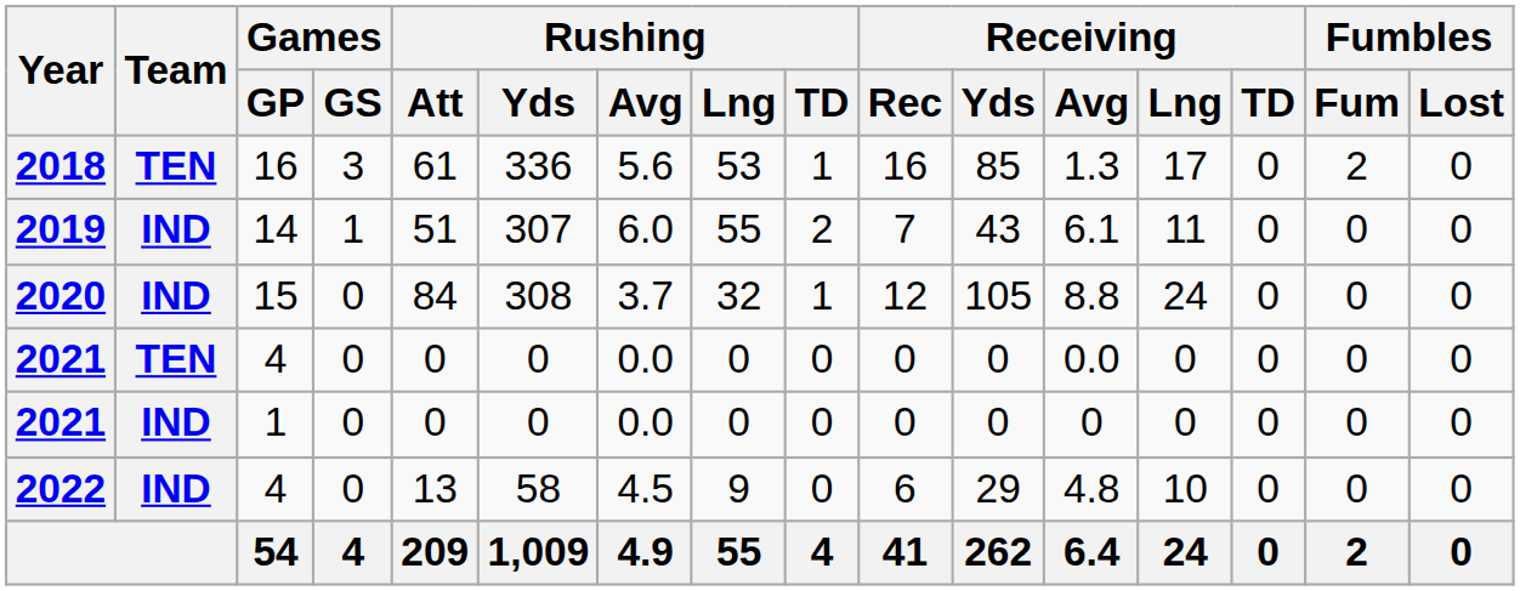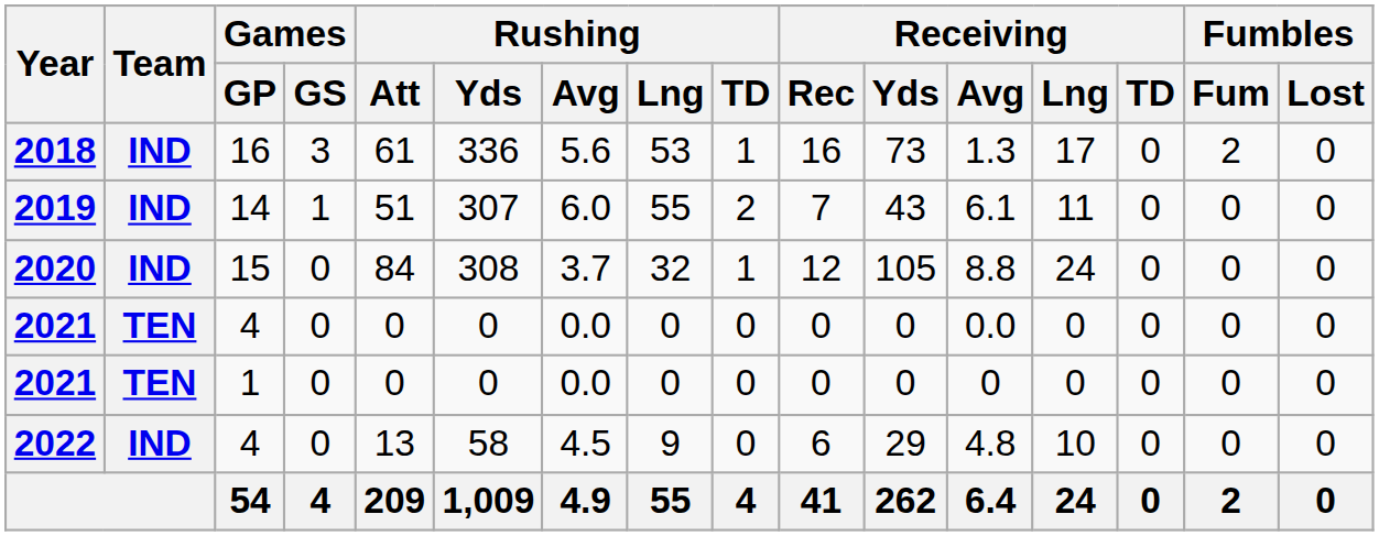2018 | Team: TEN -> IND
2018 | Receiving / Yds: 85 -> 73
2021 / 1 | Team: IND -> TEN
